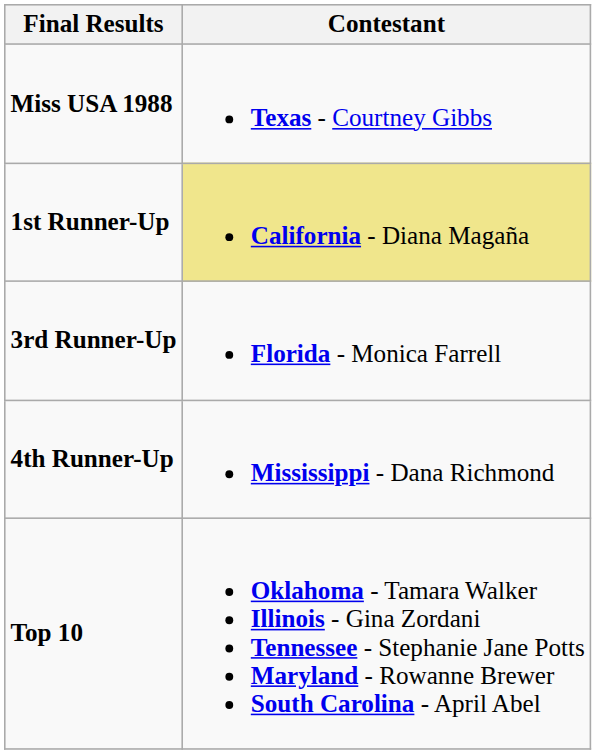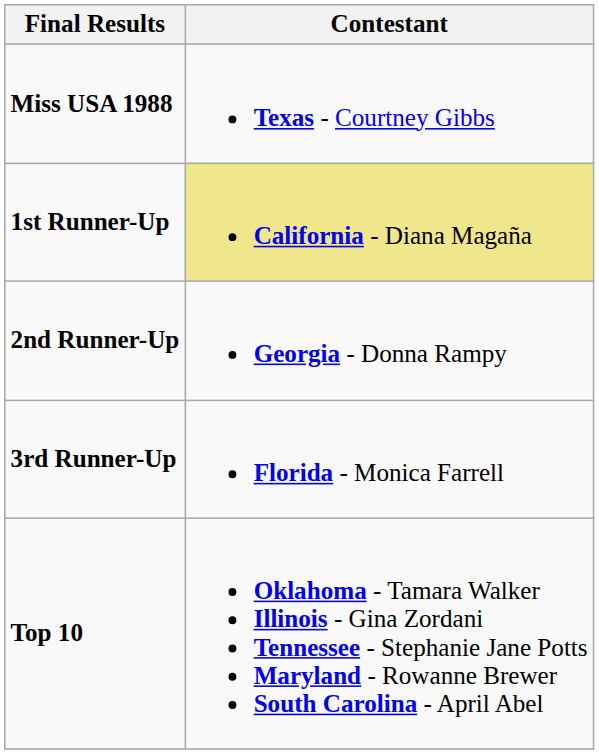+ row: 2nd Runner-Up | Georgia - Donna Rampy
- row: 4th Runner-Up | Mississippi - Dana Richmond
